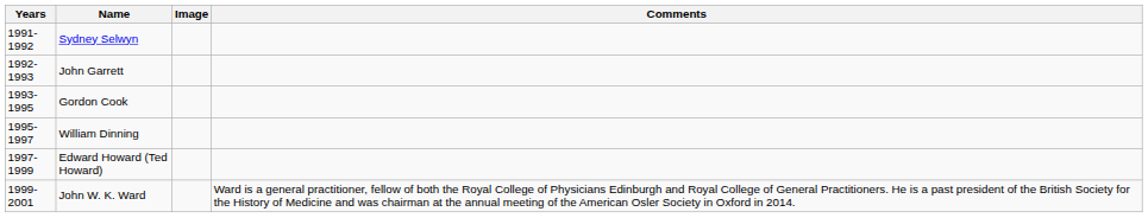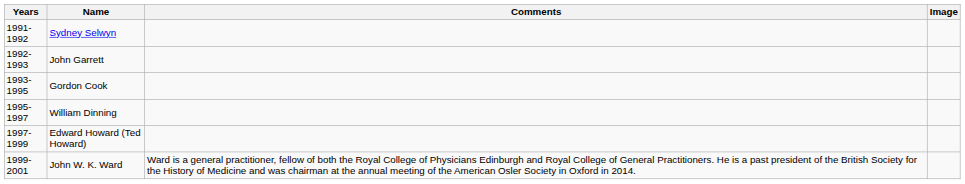columns swapped: Comments <-> Image
